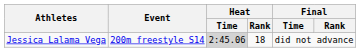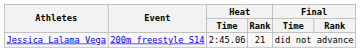Jessica Lalama Vega | Heat / Time: lightgrey background -> no background
Jessica Lalama Vega | Heat / Rank: 18 -> 21
